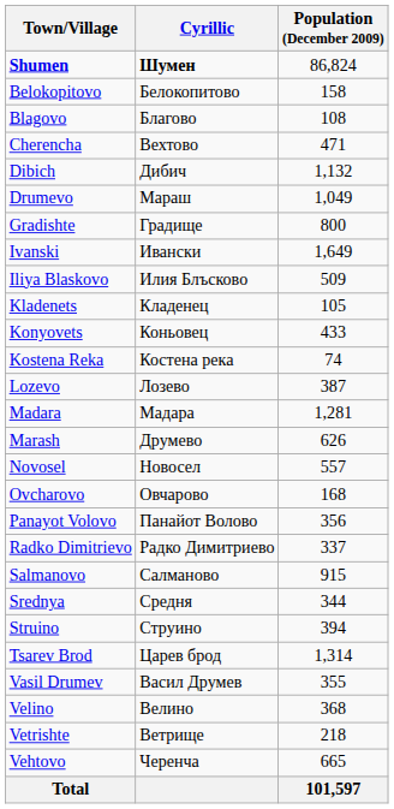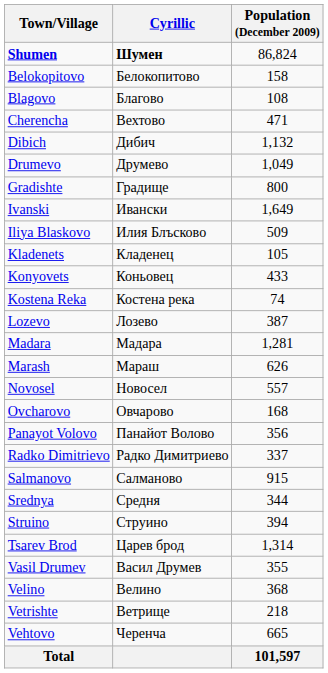Drumevo | Cyrillic: Мараш -> Друмево
Marash | Cyrillic: Друмево -> Мараш
